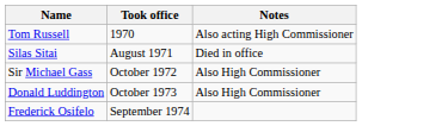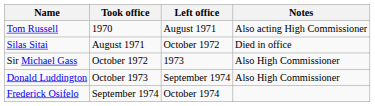+ column: Left office | August 1971 | October 1972 | 1973 | September 1974 | October 1974
